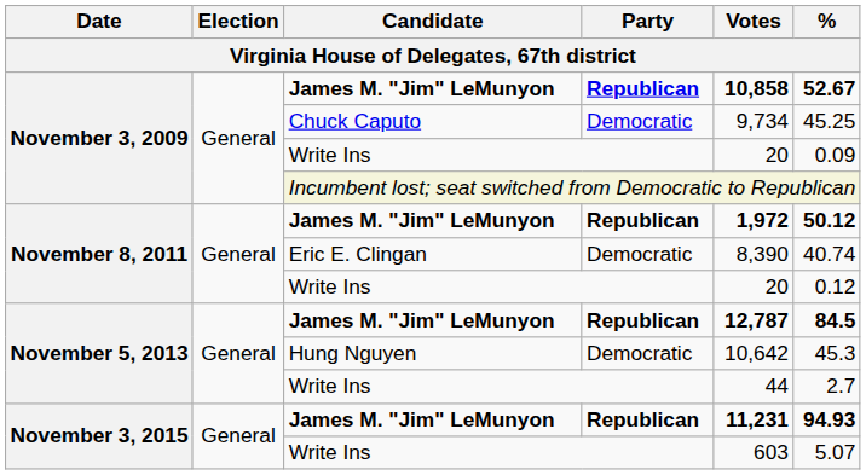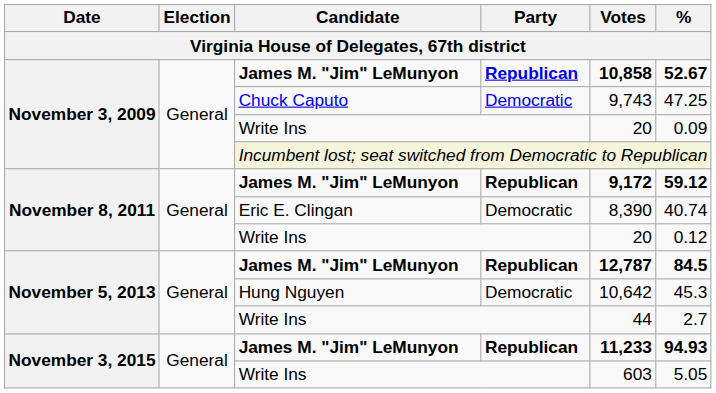Chuck Caputo | Votes: 9,734 -> 9,743
Chuck Caputo | %: 45.25 -> 47.25
November 8, 2011 / James M. "Jim" LeMunyon | Votes: 1,972 -> 9,172
November 8, 2011 / James M. "Jim" LeMunyon | %: 50.12 -> 59.12
November 3, 2015 / James M. "Jim" LeMunyon | Votes: 11,231 -> 11,233
November 3, 2015 / Write Ins | %: 5.07 -> 5.05
